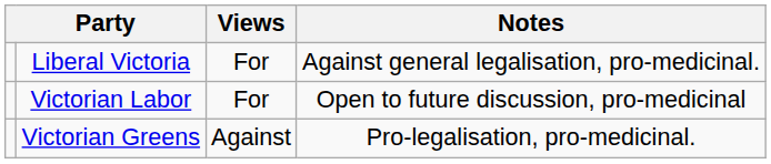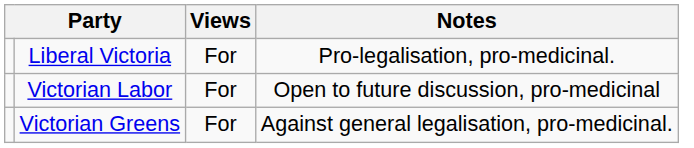Liberal Victoria | Notes: Against general legalisation, pro-medicinal. -> Pro-legalisation, pro-medicinal.
Victorian Greens | Views: Against -> For
Victorian Greens | Notes: Pro-legalisation, pro-medicinal. -> Against general legalisation, pro-medicinal.
